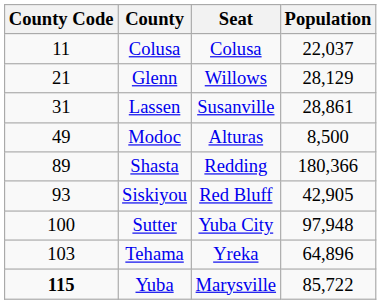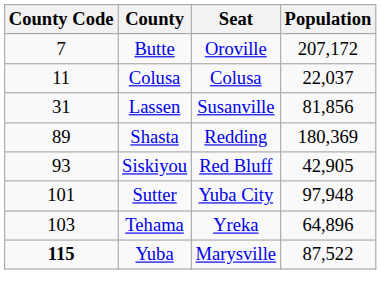+ row: 7 | Butte | Oroville | 207,172
- row: 21 | Glenn | Willows | 28,129
Lassen | Population: 28,861 -> 81,856
- row: 49 | Modoc | Alturas | 8,500
Shasta | Population: 180,366 -> 180,369
Sutter | County Code: 100 -> 101
Yuba | Population: 85,722 -> 87,522
